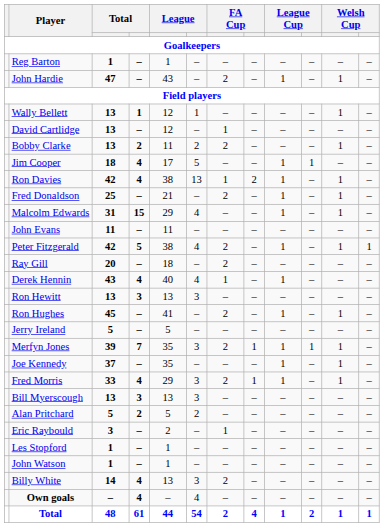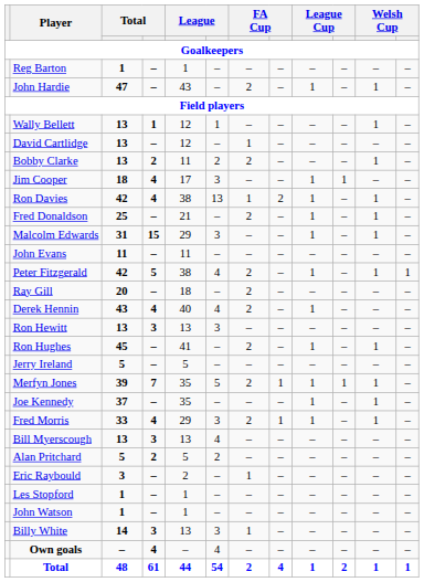Jim Cooper | column 6: 5 -> 3
Malcolm Edwards | column 6: 4 -> 3
Derek Hennin | column 7: 1 -> 2
Merfyn Jones | column 6: 3 -> 5
Bill Myerscough | column 6: 3 -> 4
Billy White | column 4: 4 -> 3
Billy White | column 7: 2 -> 1
